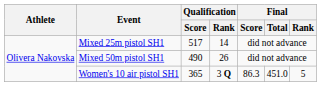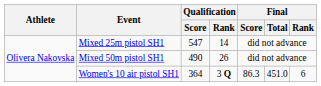Mixed 25m pistol SH1 | Qualification / Score: 517 -> 547
Women's 10 air pistol SH1 | Qualification / Score: 365 -> 364
Women's 10 air pistol SH1 | Final / Rank: 5 -> 6
